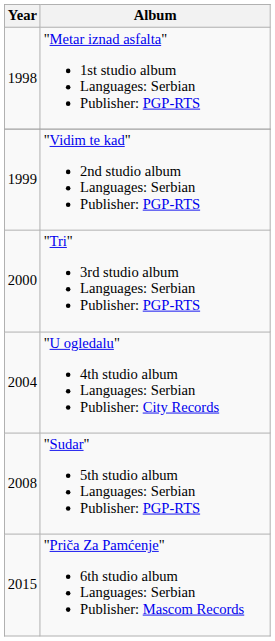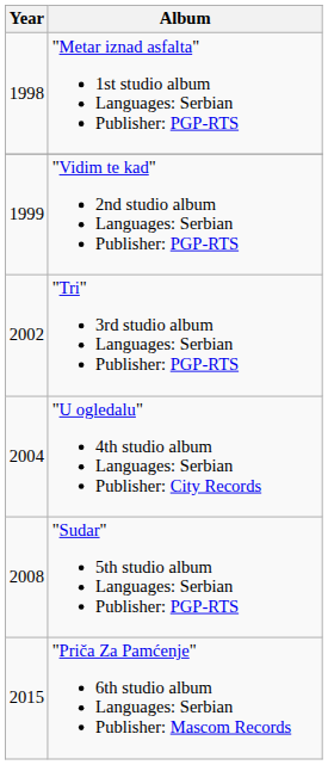"Tri" 3rd studio album Languages: Serbian Publisher: PGP-RTS | Year: 2000 -> 2002
